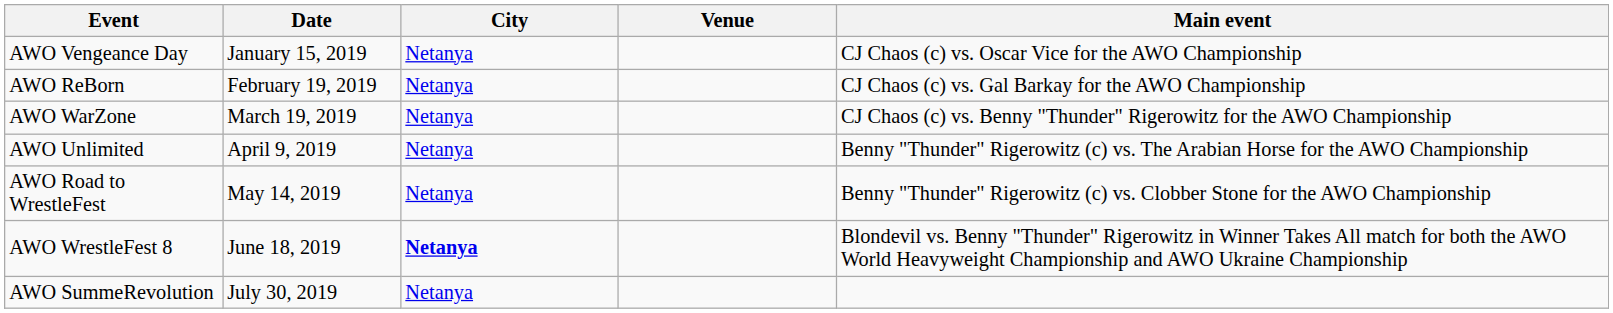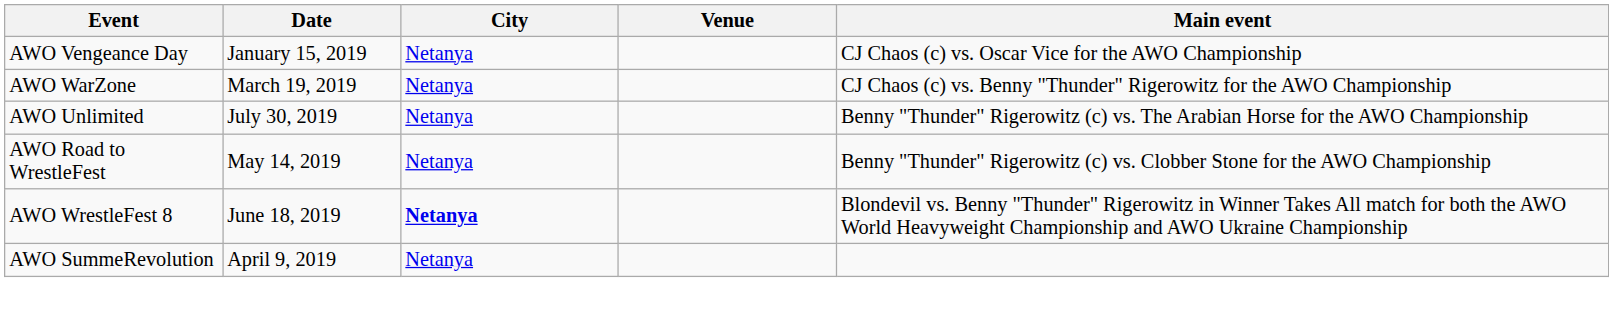- row: AWO ReBorn | February 19, 2019 | Netanya | CJ Chaos (c) vs. Gal Barkay for the AWO Championship
AWO Unlimited | Date: April 9, 2019 -> July 30, 2019
AWO SummeRevolution | Date: July 30, 2019 -> April 9, 2019
